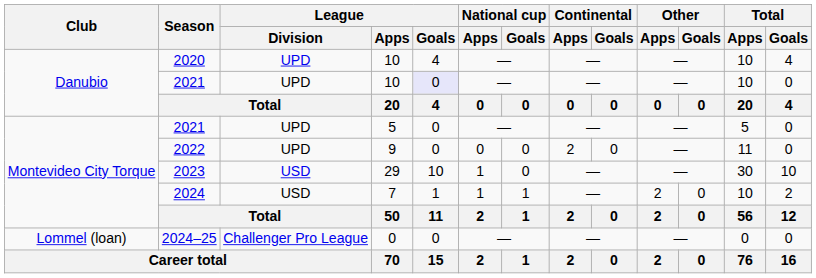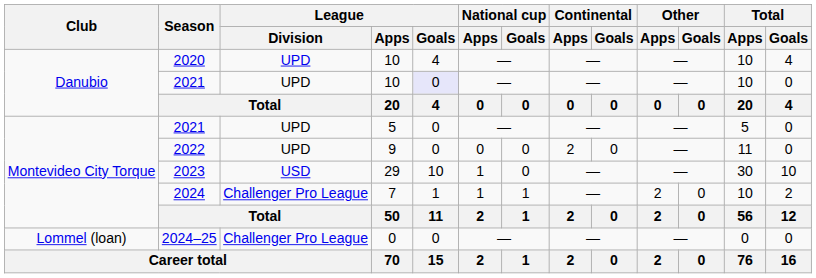2024 | League / Division: USD -> Challenger Pro League
